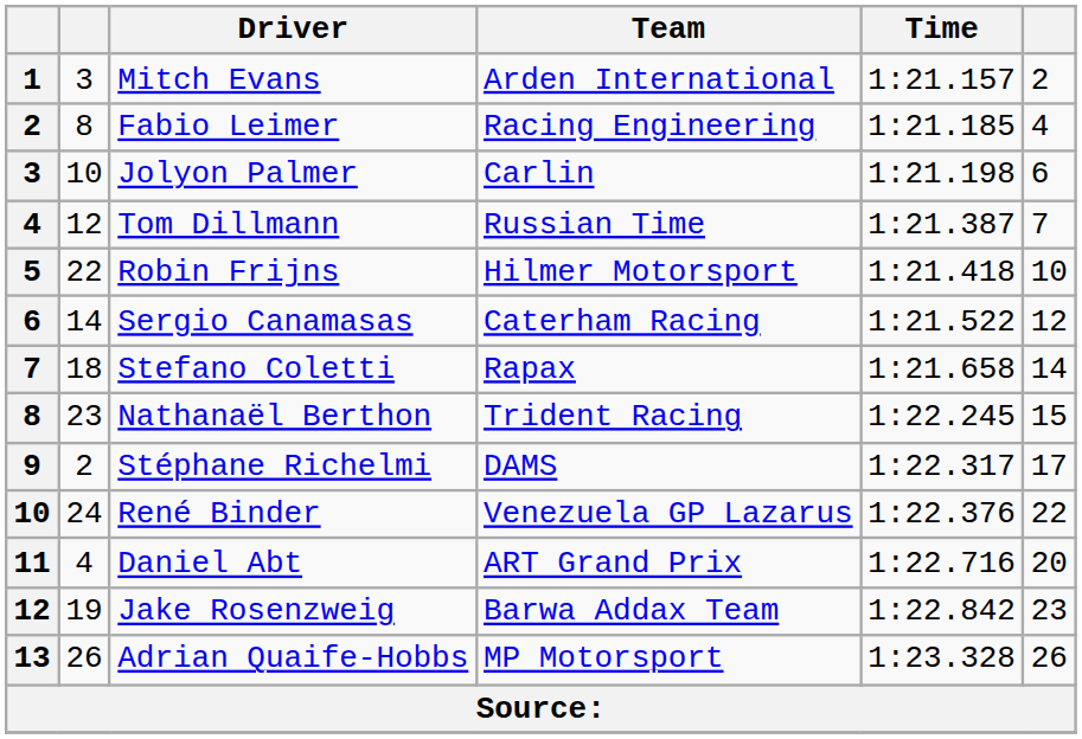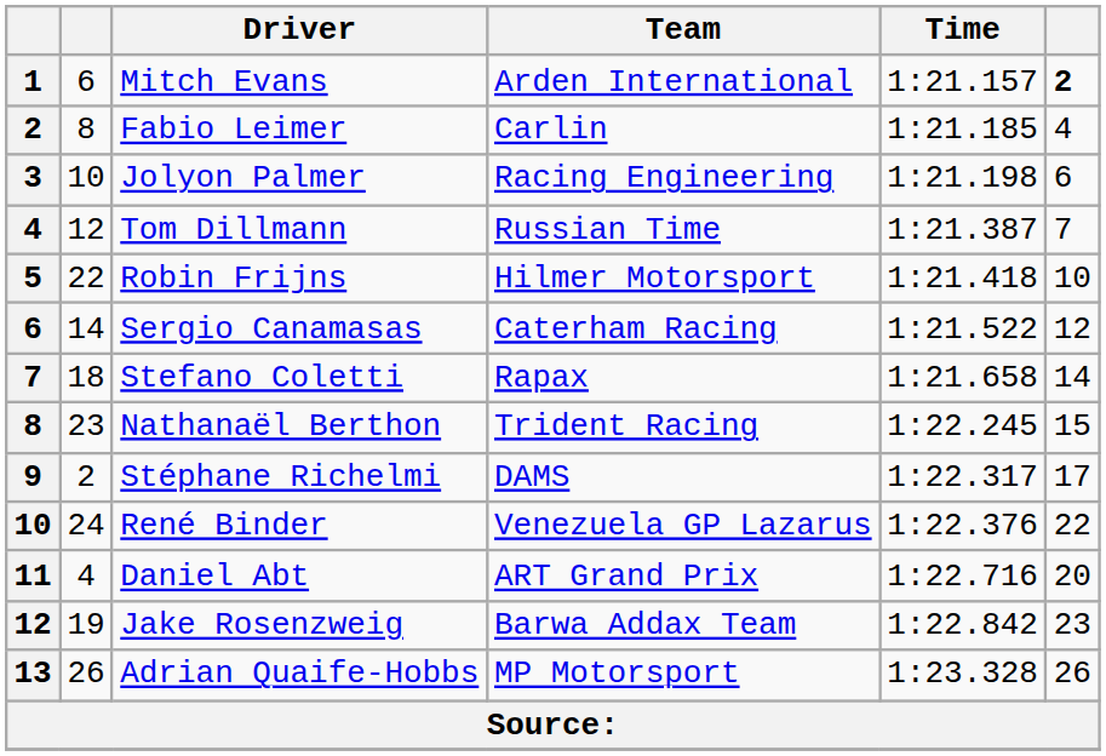Mitch Evans | column 2: 3 -> 6
Mitch Evans | column 6: normal -> bold
Fabio Leimer | Team: Racing Engineering -> Carlin
Jolyon Palmer | Team: Carlin -> Racing Engineering
